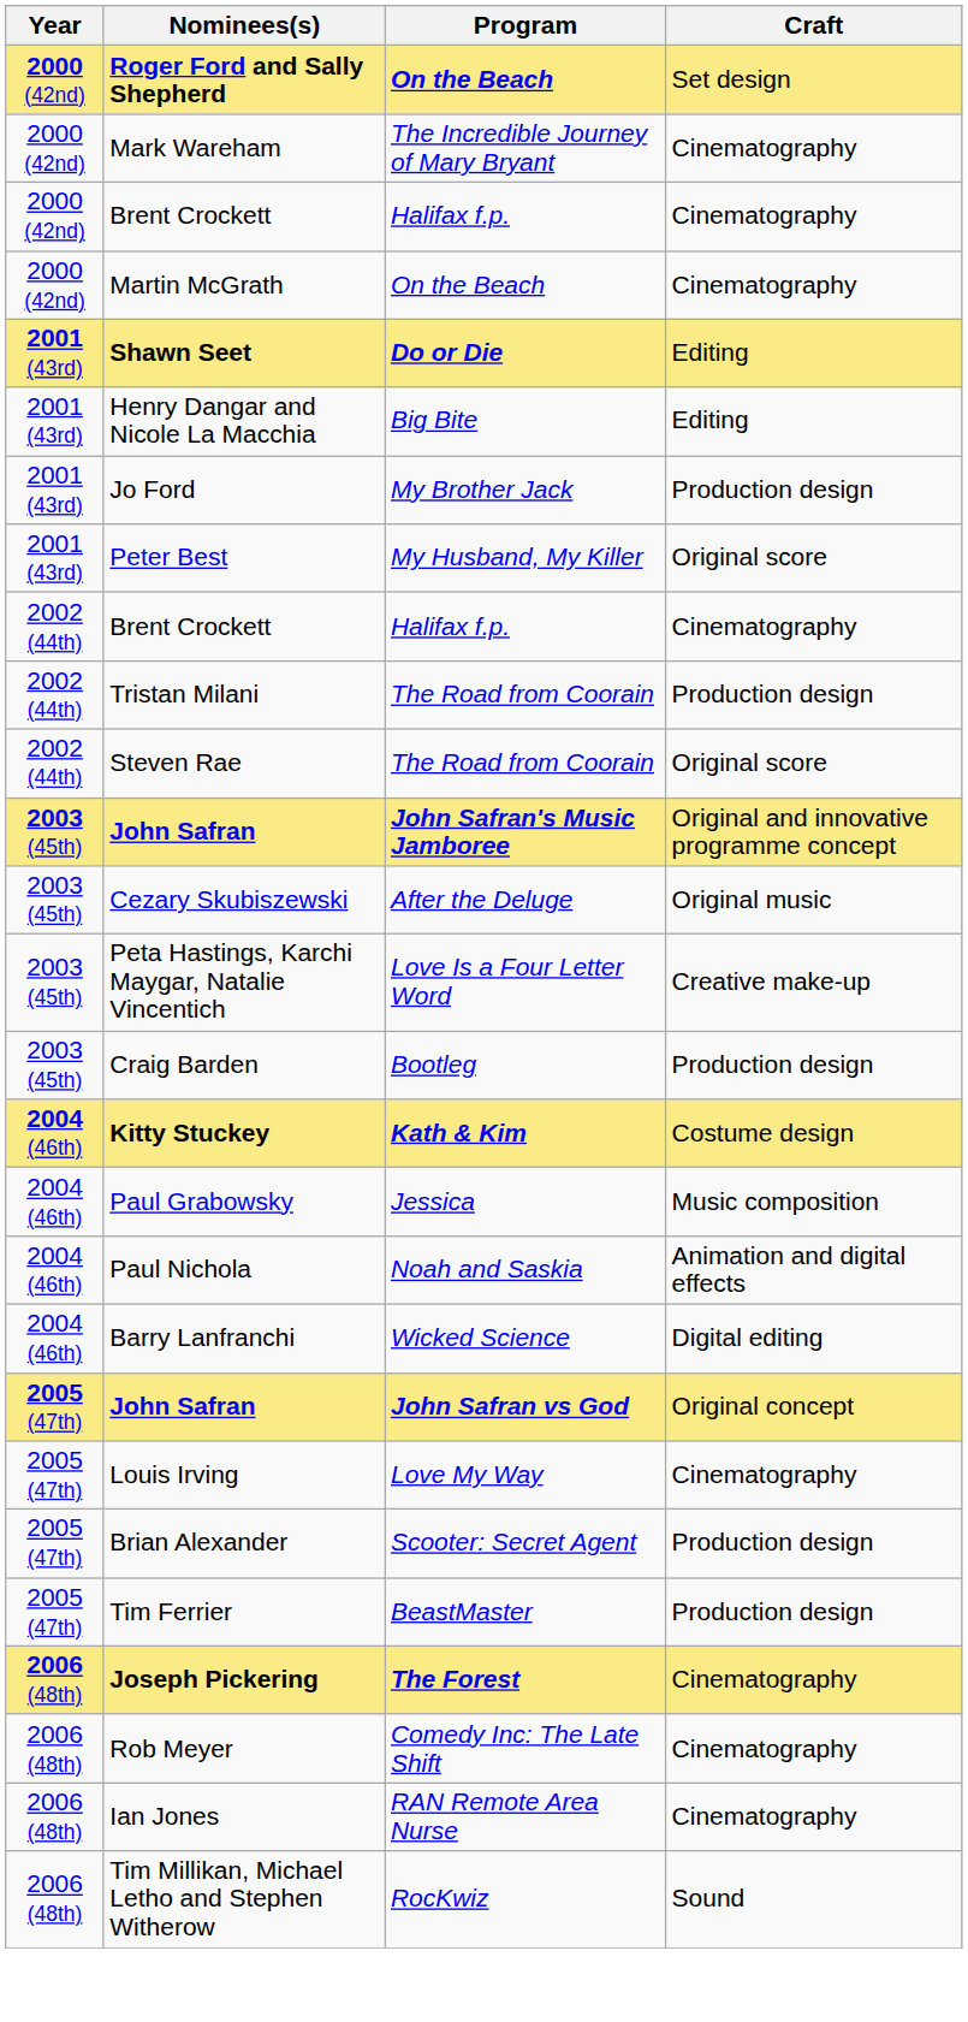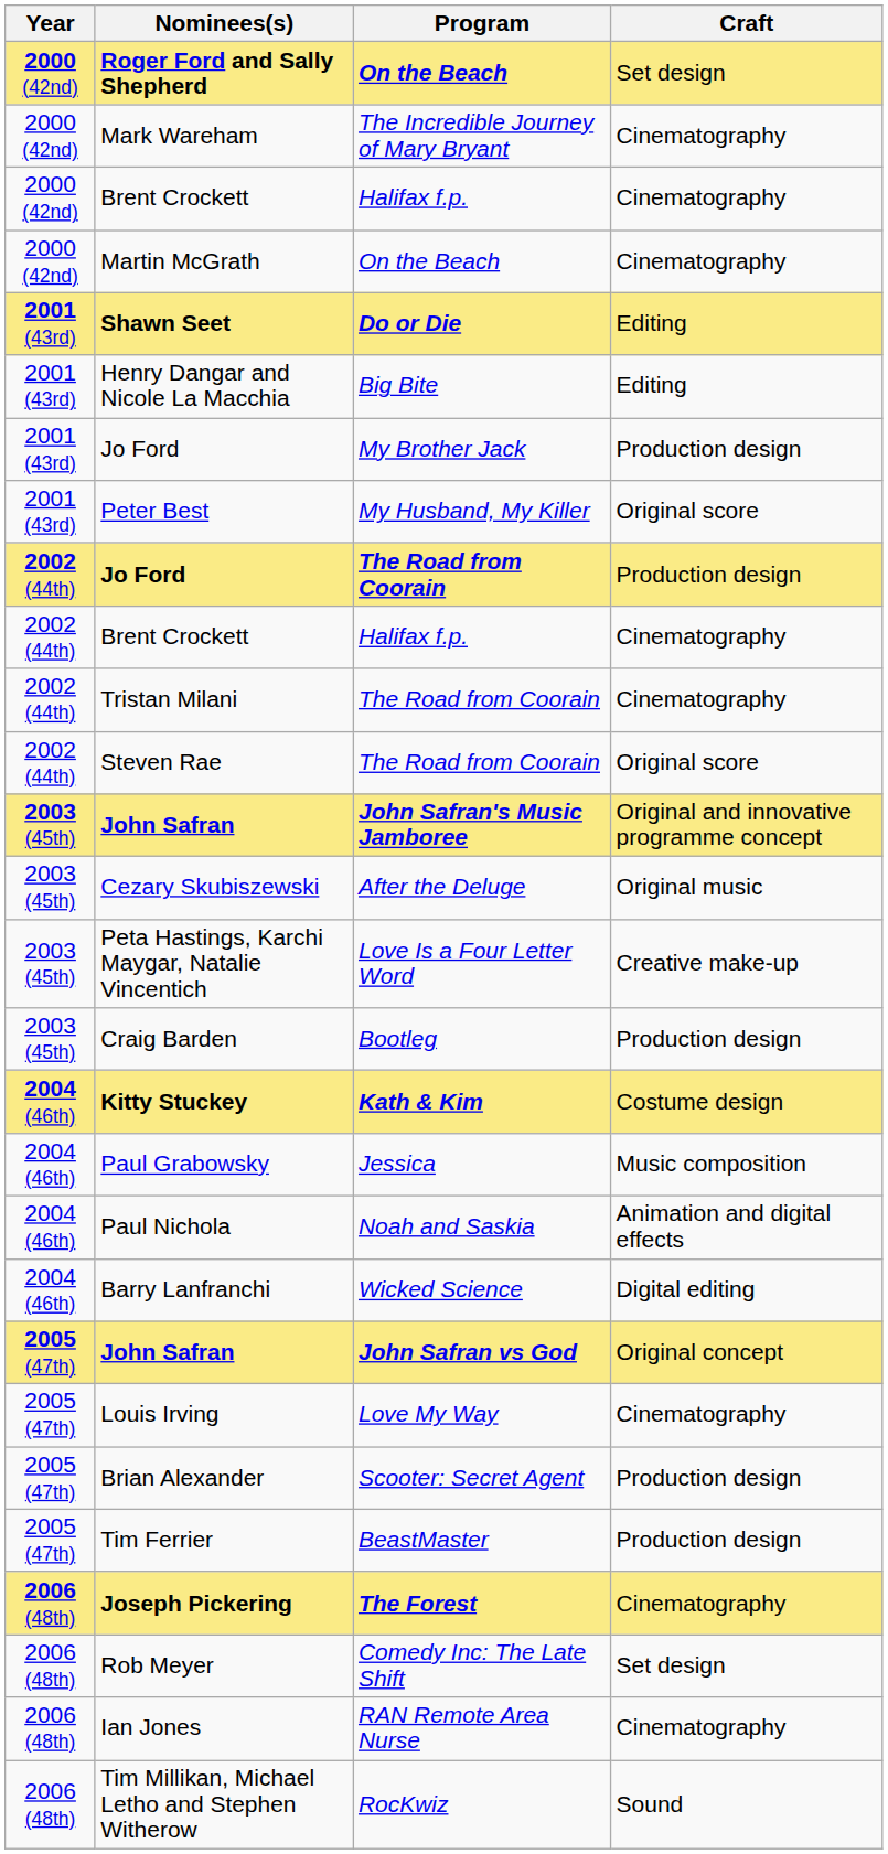+ row: 2002 (44th) | Jo Ford | The Road from Coorain | Production design
Tristan Milani | Craft: Production design -> Cinematography
Rob Meyer | Craft: Cinematography -> Set design
